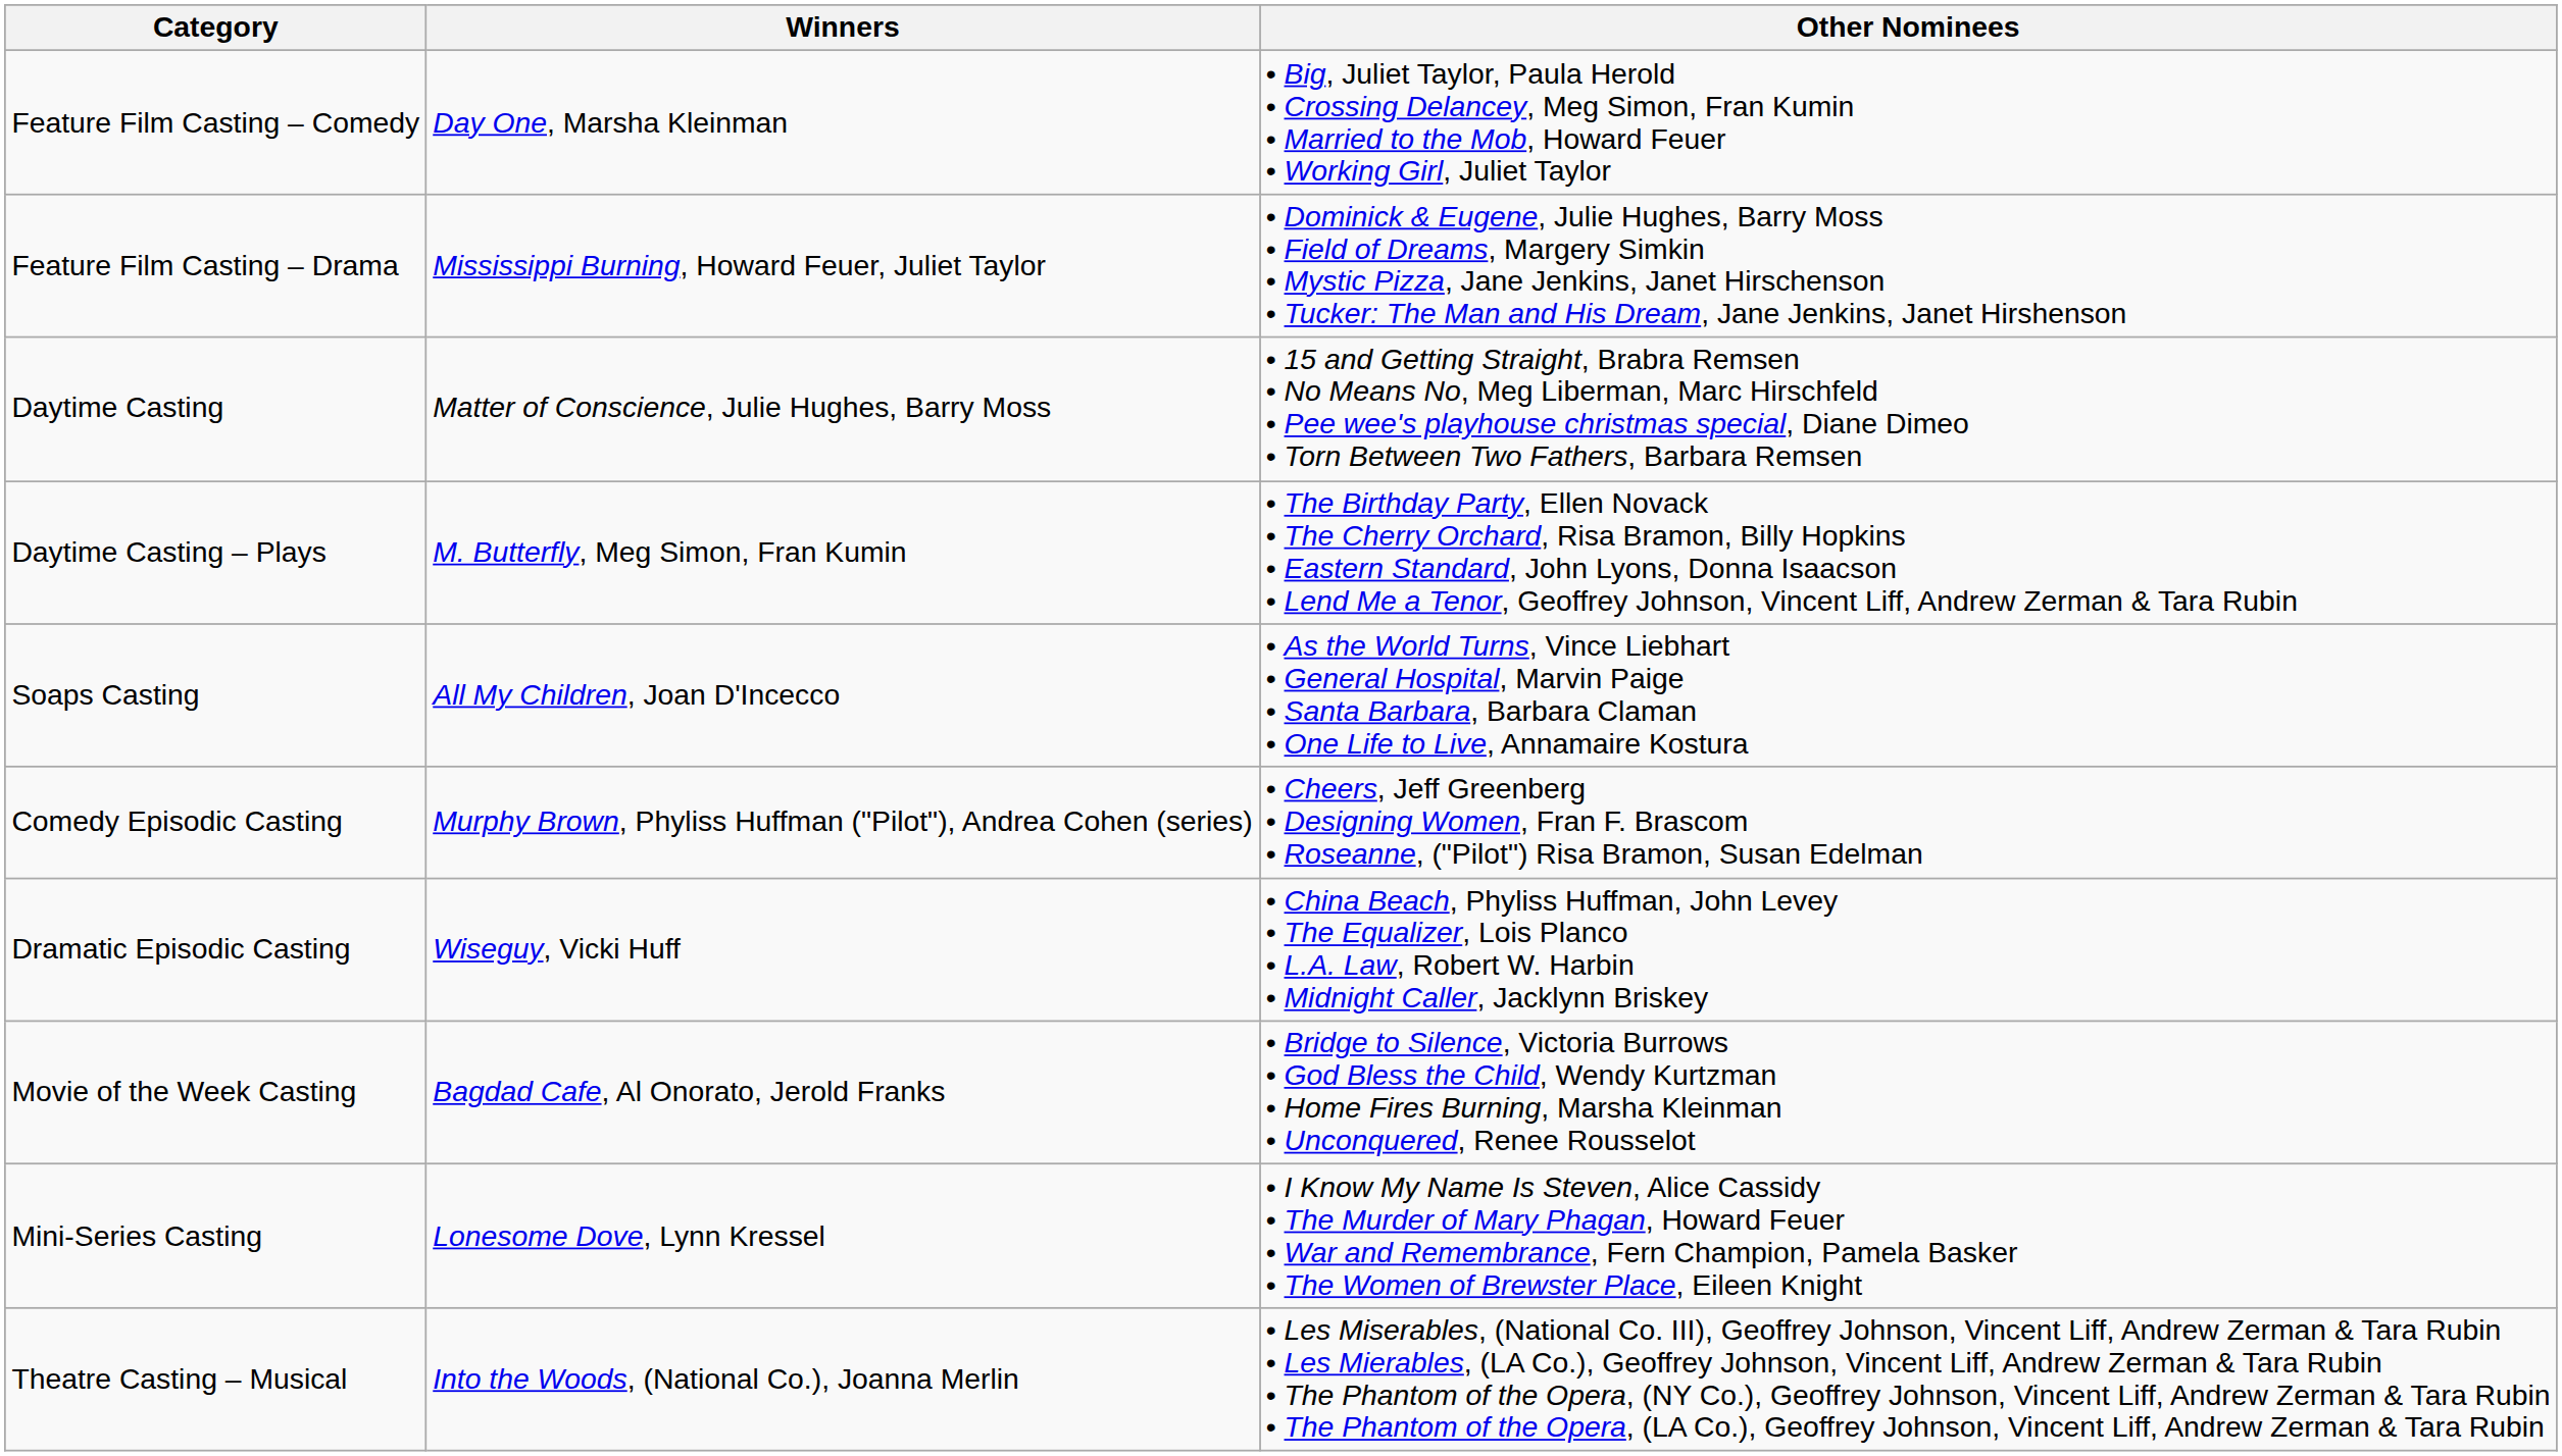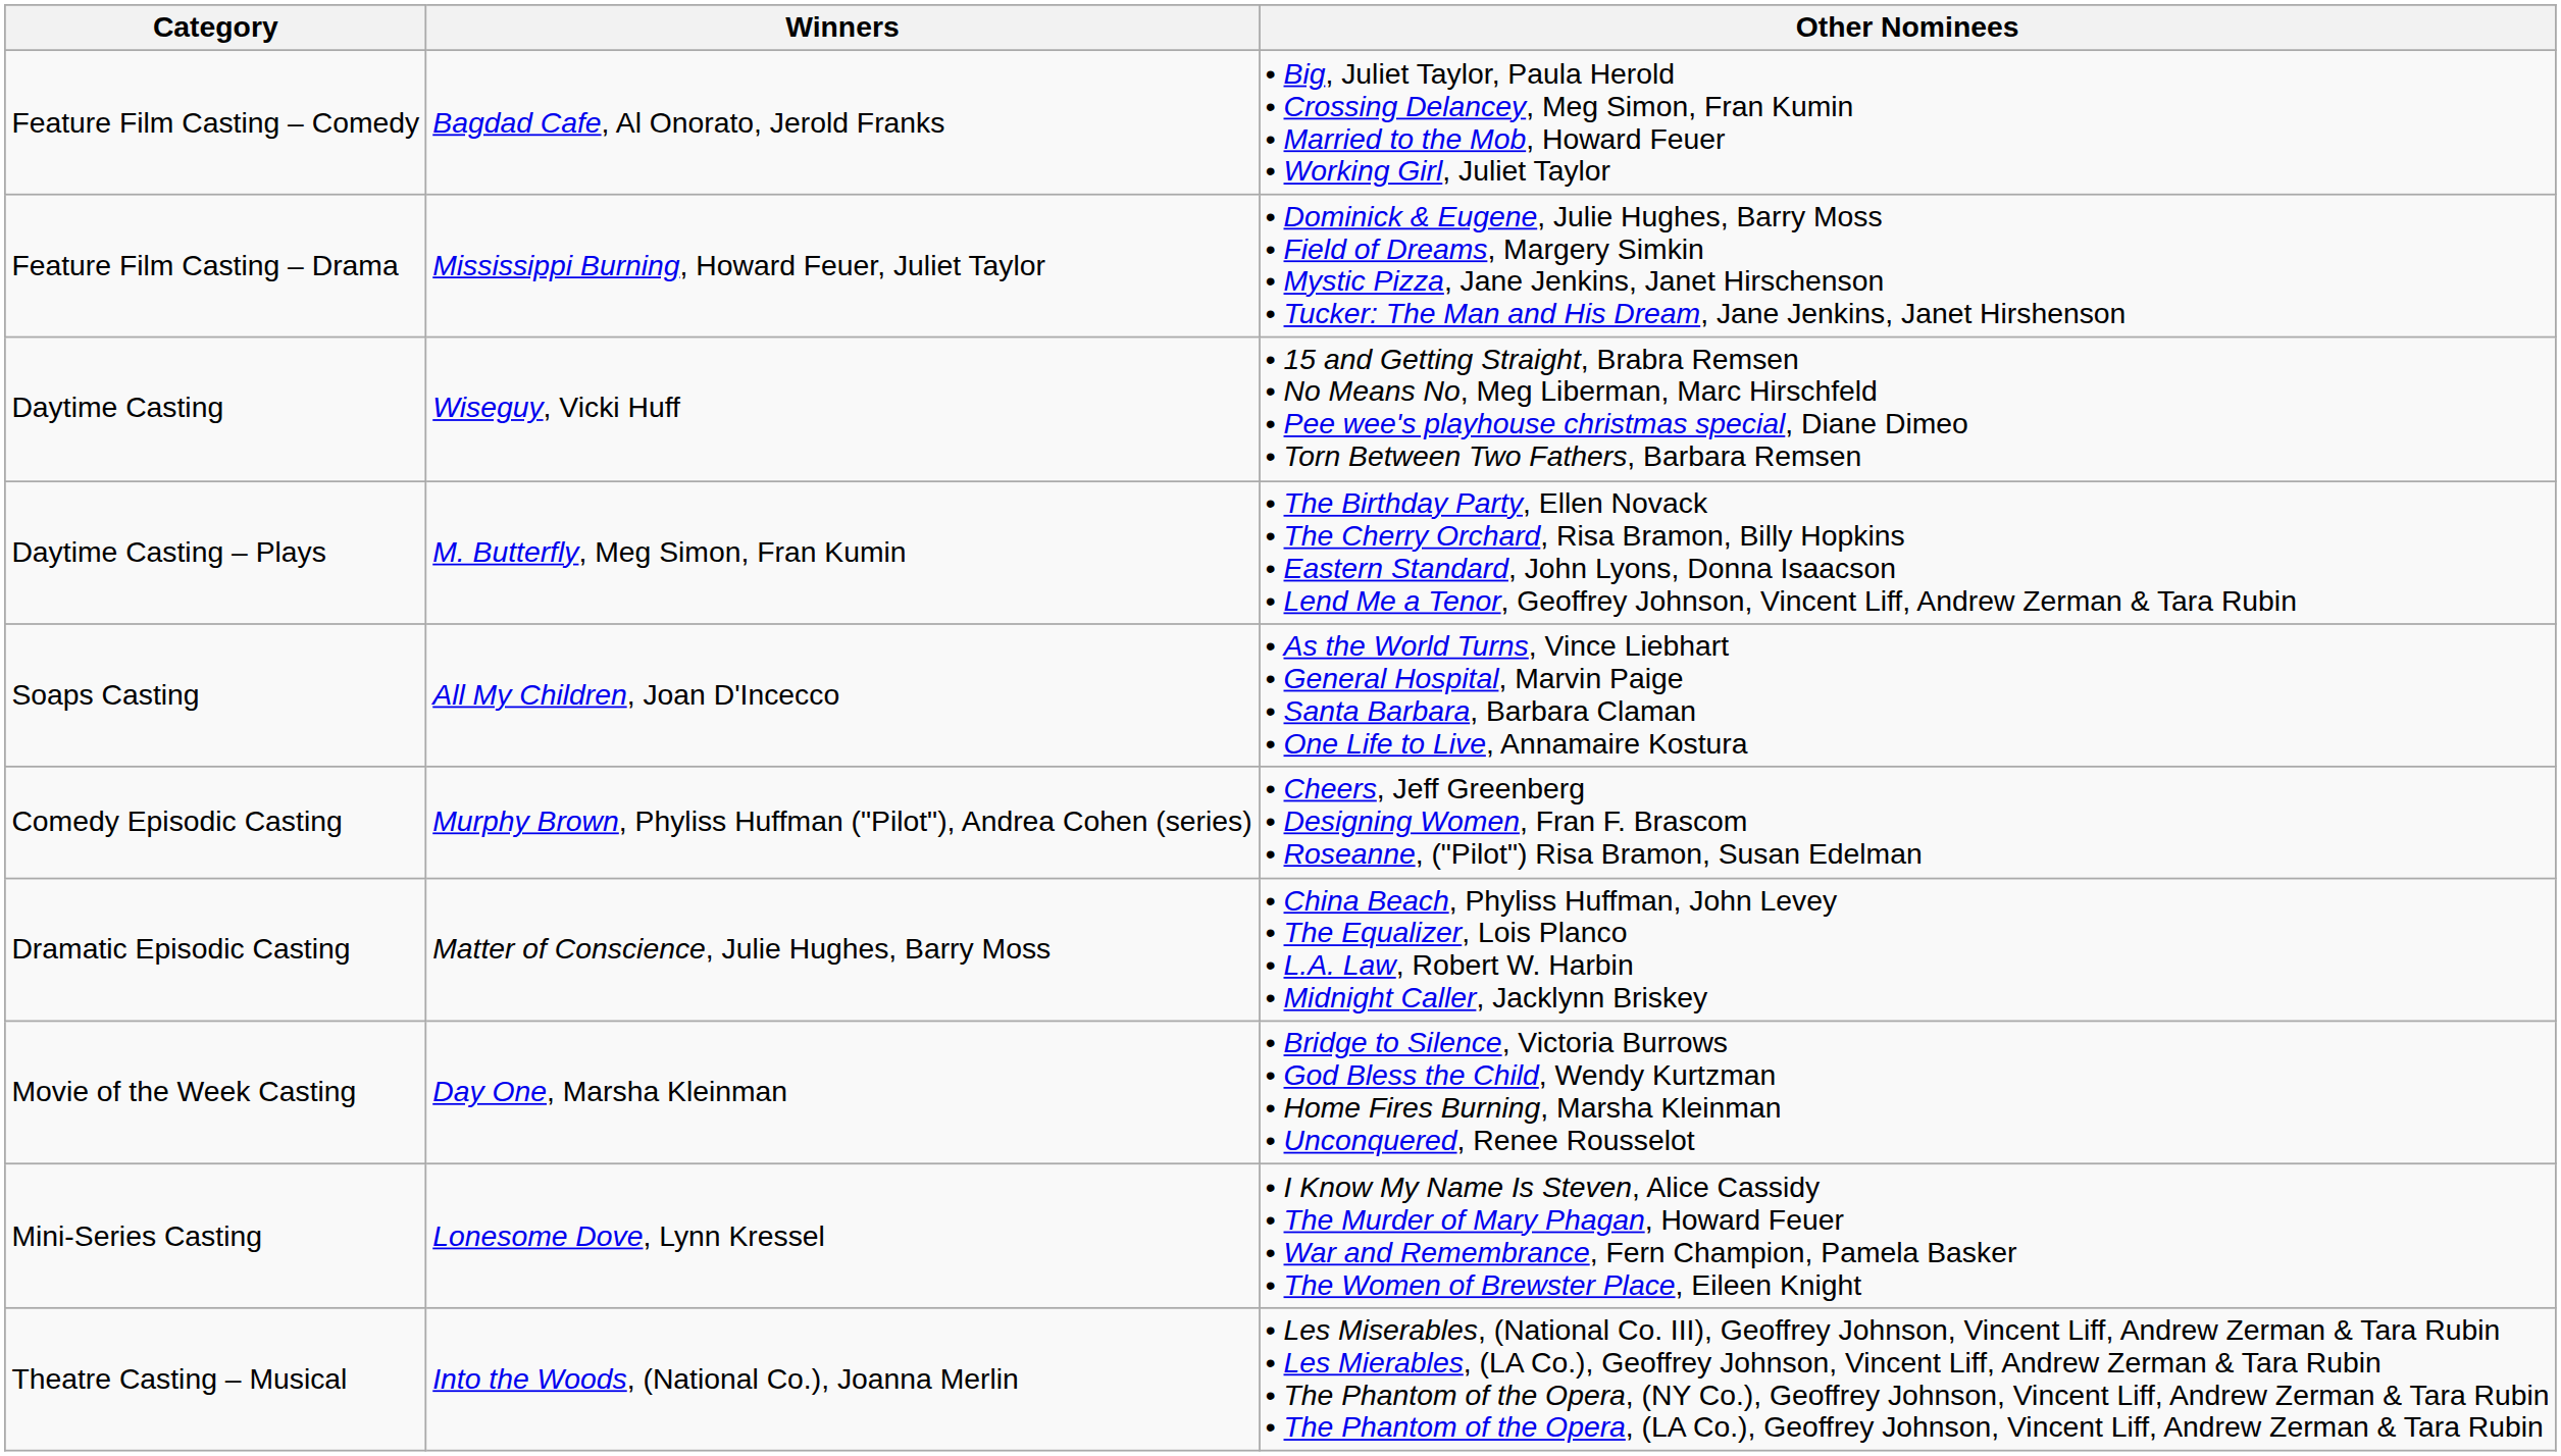Feature Film Casting – Comedy | Winners: Day One, Marsha Kleinman -> Bagdad Cafe, Al Onorato, Jerold Franks
Daytime Casting | Winners: Matter of Conscience, Julie Hughes, Barry Moss -> Wiseguy, Vicki Huff
Dramatic Episodic Casting | Winners: Wiseguy, Vicki Huff -> Matter of Conscience, Julie Hughes, Barry Moss
Movie of the Week Casting | Winners: Bagdad Cafe, Al Onorato, Jerold Franks -> Day One, Marsha Kleinman
